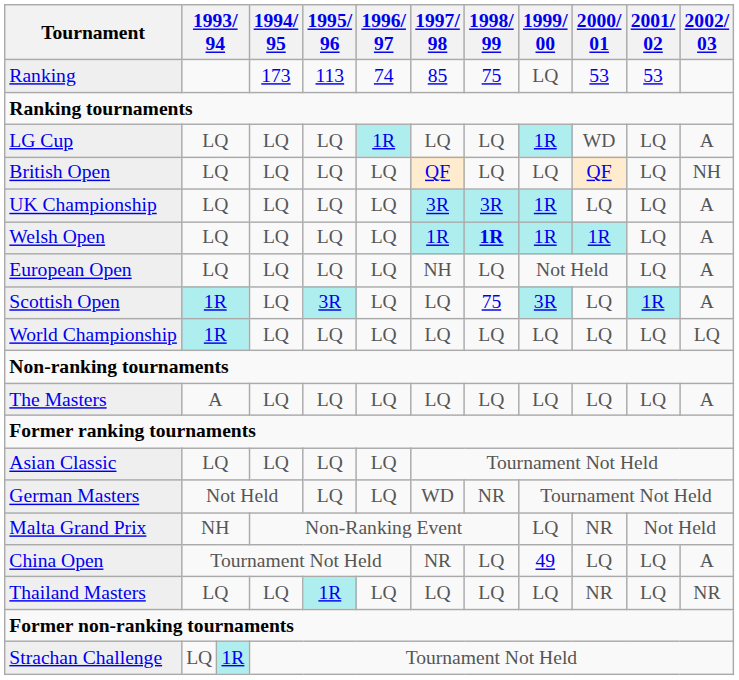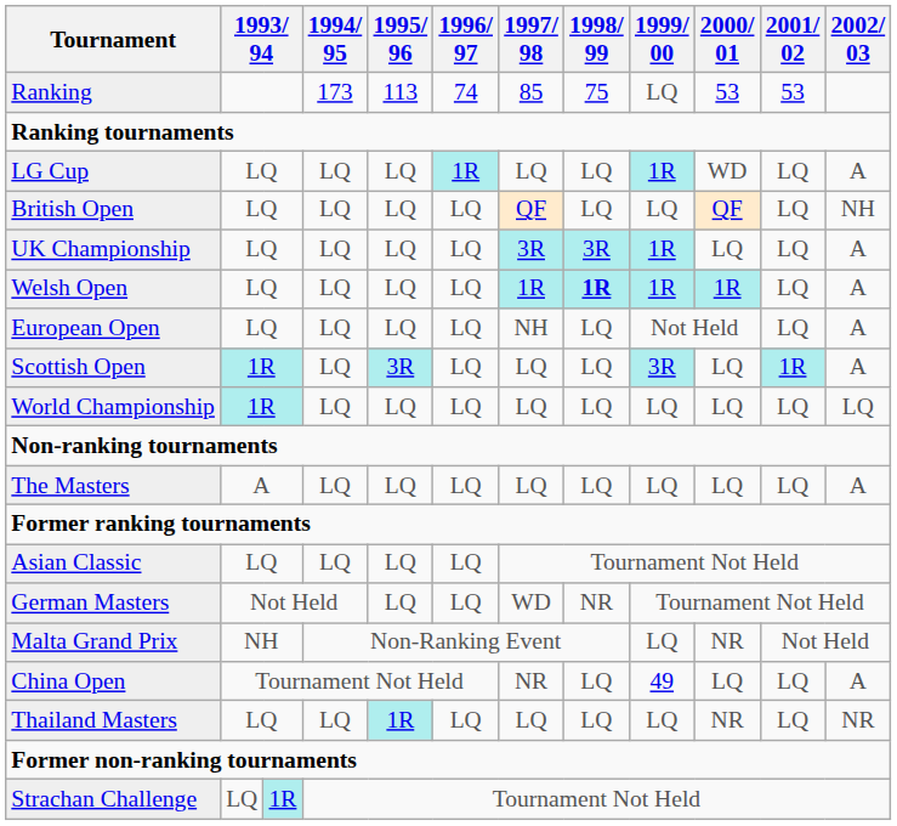Scottish Open | 1998/ 99: 75 -> LQ
